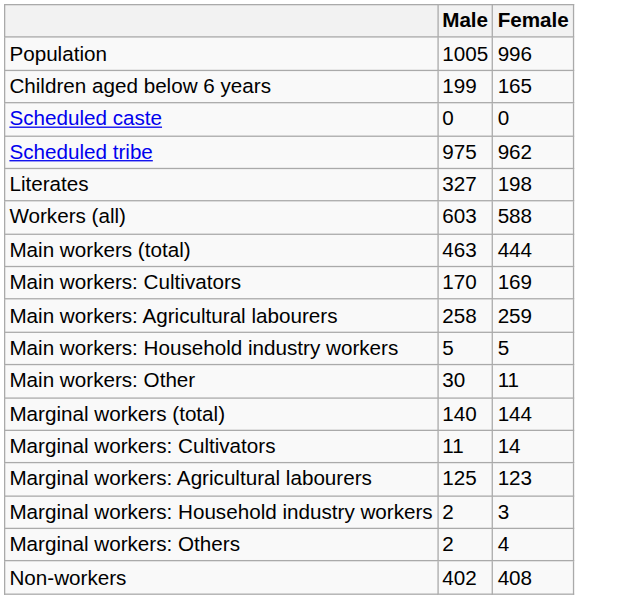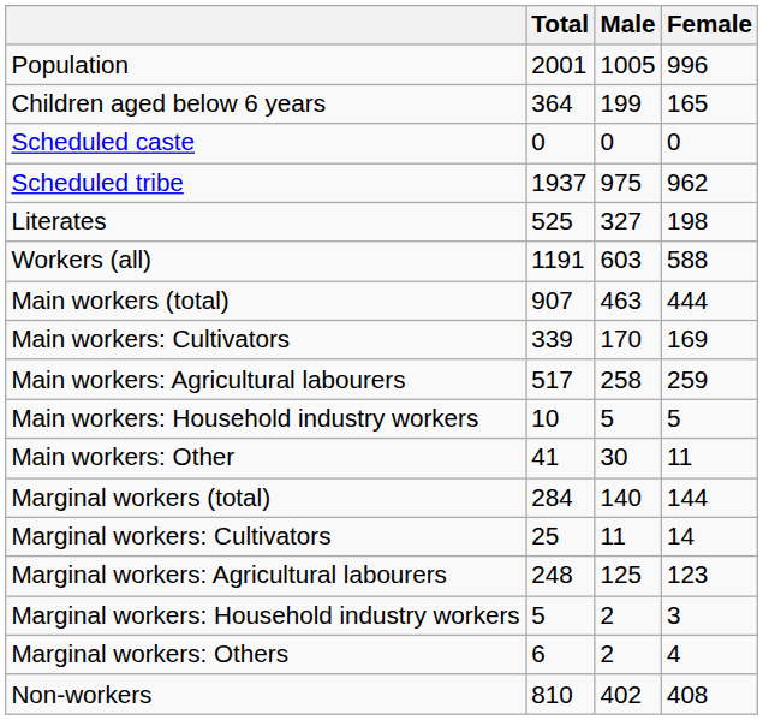+ column: Total | 2001 | 364 | 0 | 1937 | 525 | 1191 | 907 | 339 | 517 | 10 | 41 | 284 | 25 | 248 | 5 | 6 | 810
